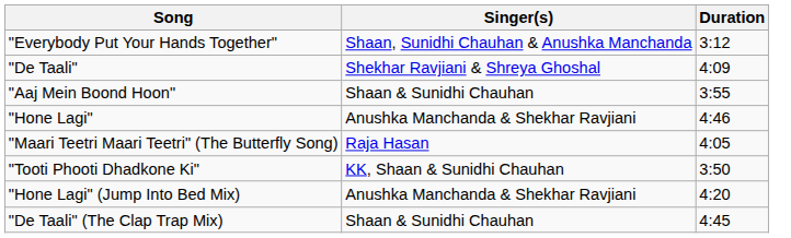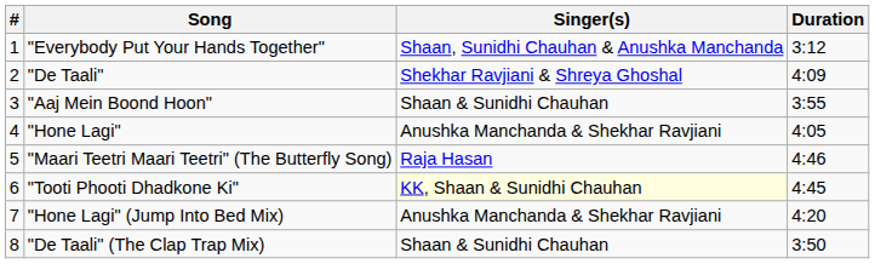+ column: # | 1 | 2 | 3 | 4 | 5 | 6 | 7 | 8
"Hone Lagi" | Duration: 4:46 -> 4:05
"Maari Teetri Maari Teetri" (The Butterfly Song) | Duration: 4:05 -> 4:46
"Tooti Phooti Dhadkone Ki" | Singer(s): no background -> lightyellow background
"Tooti Phooti Dhadkone Ki" | Duration: 3:50 -> 4:45
"De Taali" (The Clap Trap Mix) | Duration: 4:45 -> 3:50
